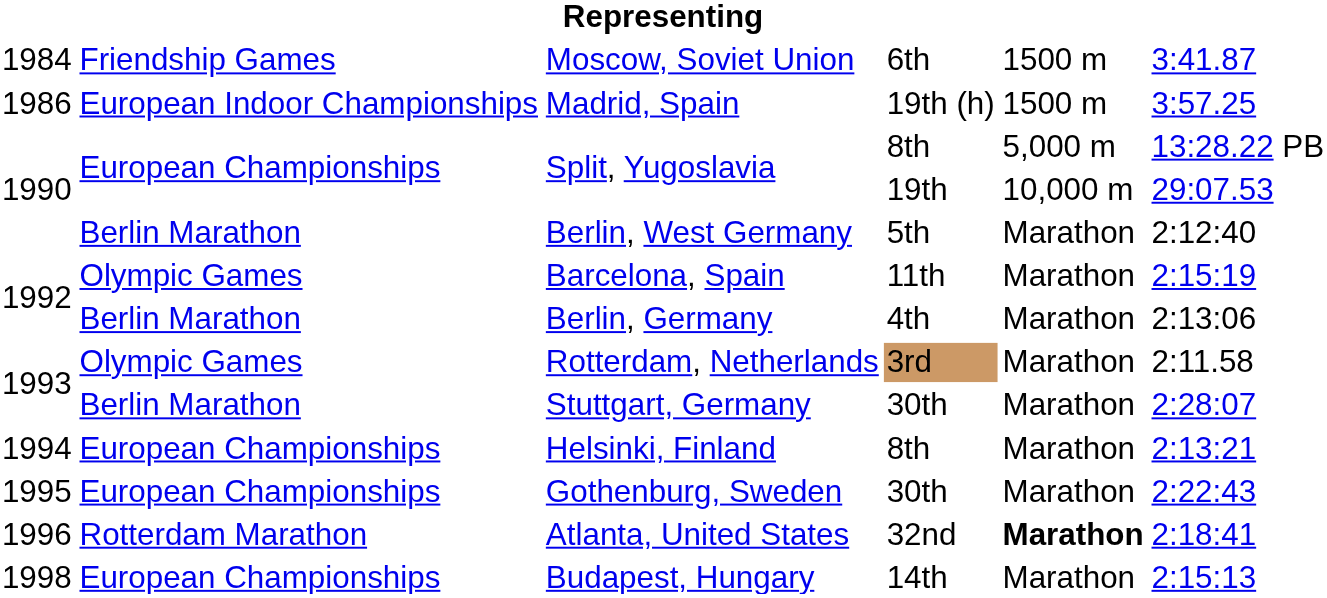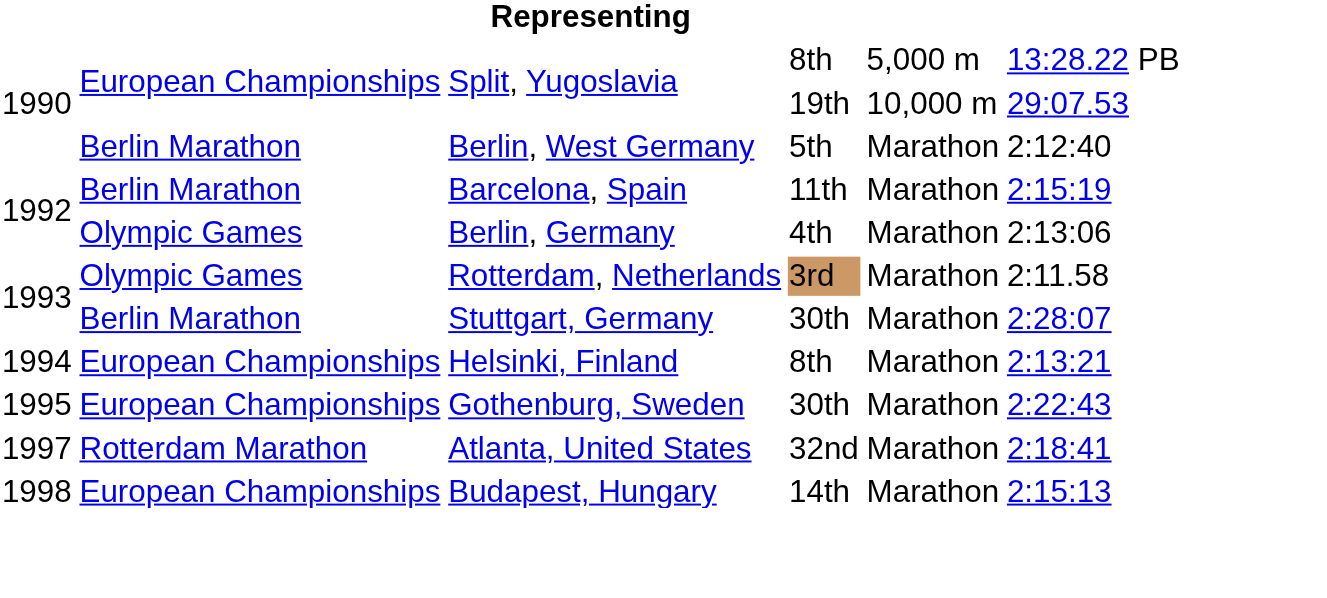- row: 1984 | Friendship Games | Moscow, Soviet Union | 6th | 1500 m | 3:41.87
- row: 1986 | European Indoor Championships | Madrid, Spain | 19th (h) | 1500 m | 3:57.25
Barcelona, Spain | column 2: Olympic Games -> Berlin Marathon
Berlin, Germany | column 2: Berlin Marathon -> Olympic Games
Atlanta, United States | column 1: 1996 -> 1997
Atlanta, United States | column 5: bold -> normal
